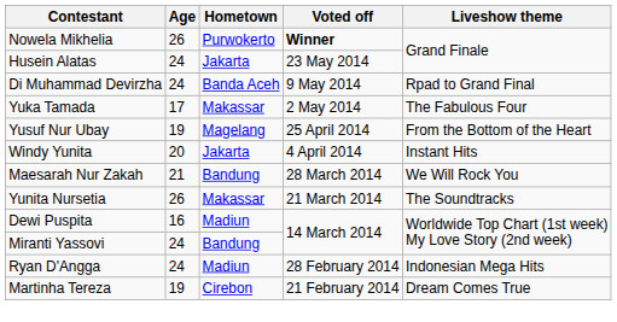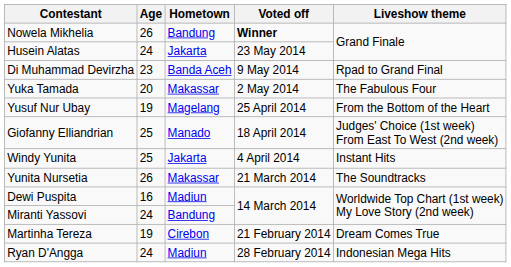Nowela Mikhelia | Hometown: Purwokerto -> Bandung
Di Muhammad Devirzha | Age: 24 -> 23
Yuka Tamada | Age: 17 -> 20
+ row: Giofanny Elliandrian | 25 | Manado | 18 April 2014 | Judges' Choice (1st week) From East To West (2nd week)
Windy Yunita | Age: 20 -> 25
- row: Maesarah Nur Zakah | 21 | Bandung | 28 March 2014 | We Will Rock You
rows swapped: Ryan D'Angga <-> Martinha Tereza
